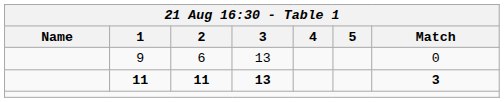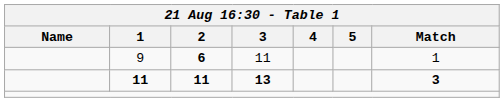9 | 2: normal -> bold
9 | 3: 13 -> 11
9 | Match: 0 -> 1
